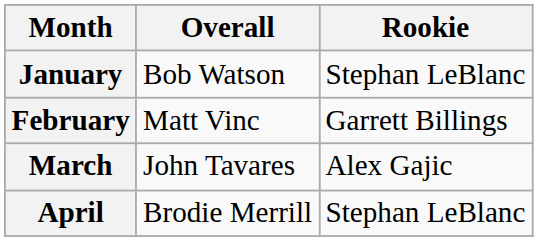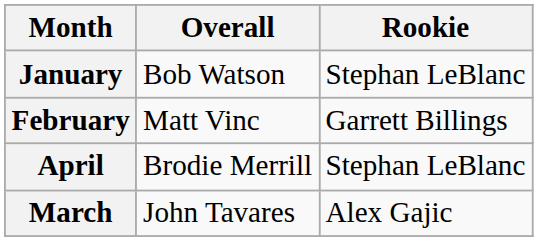rows swapped: March <-> April
